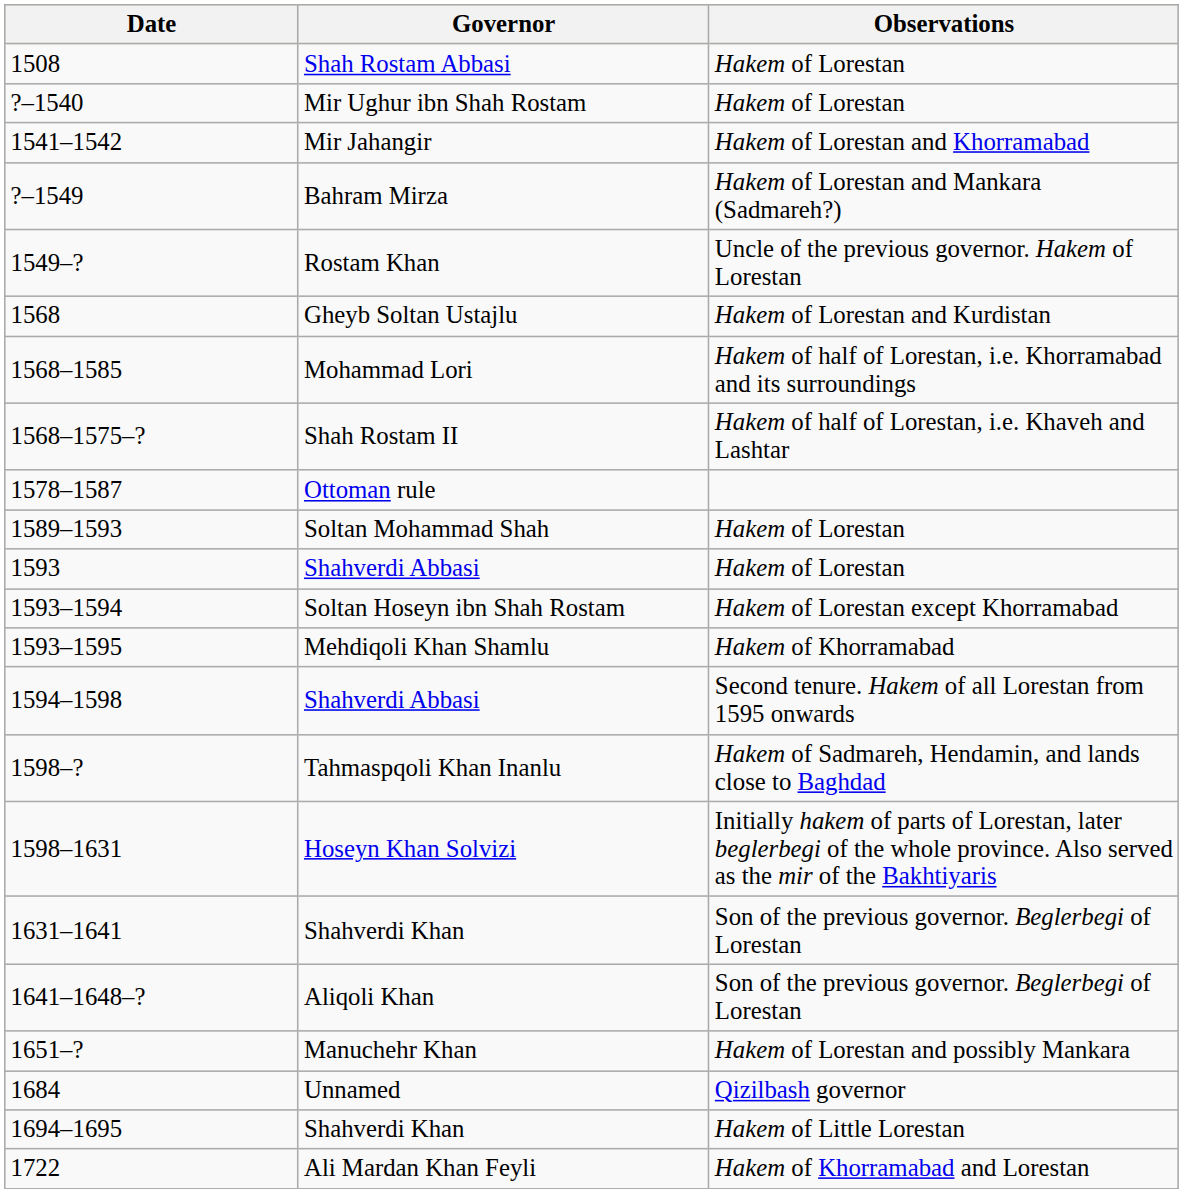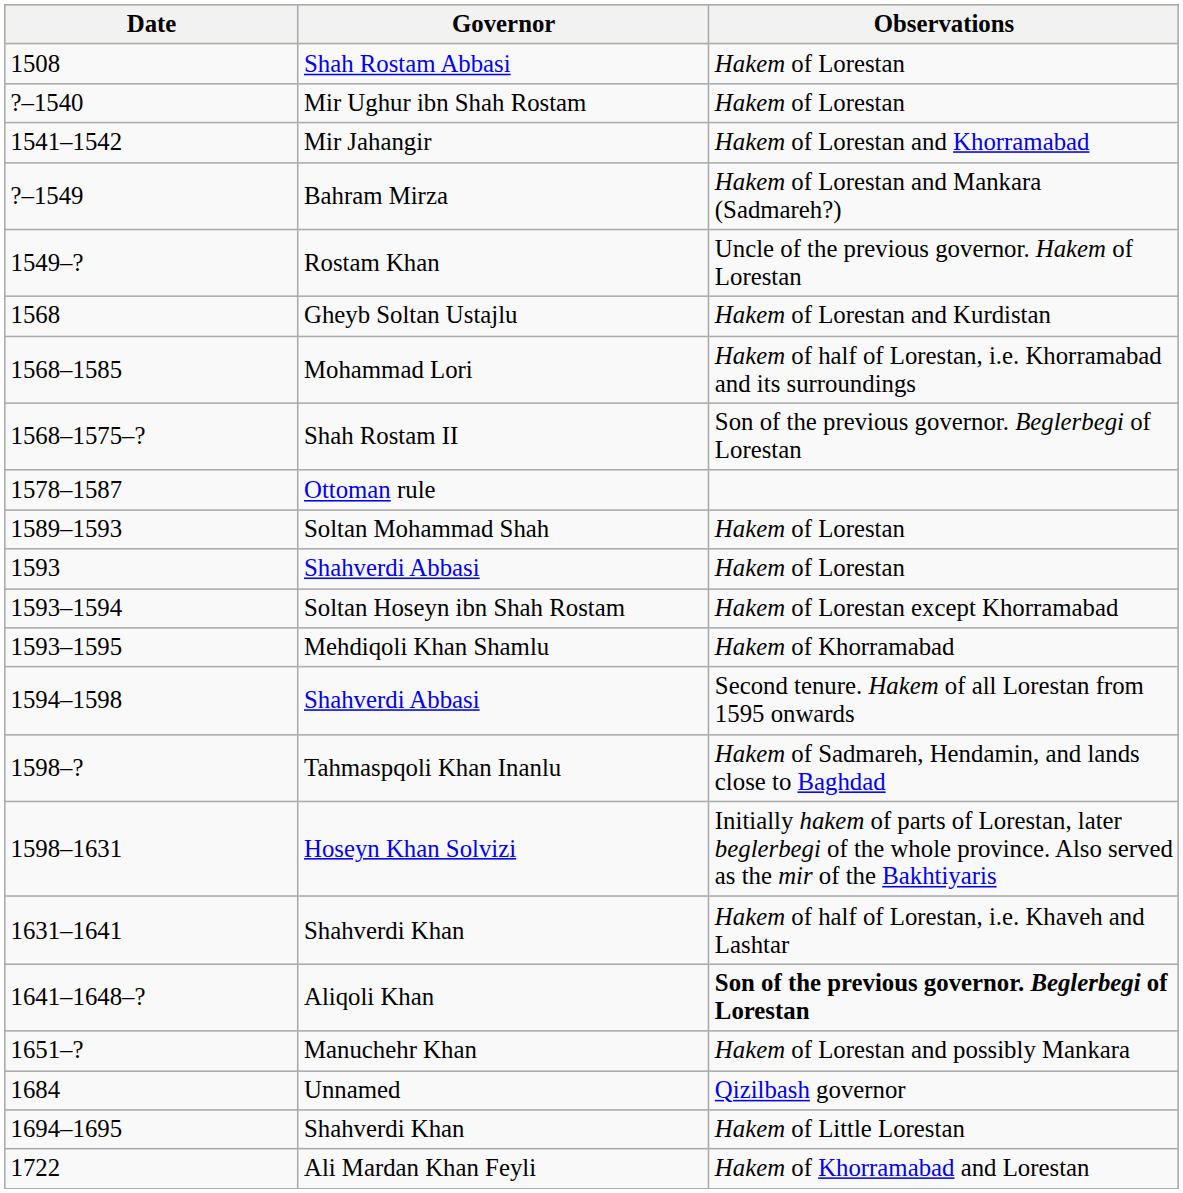Shah Rostam II | Observations: Hakem of half of Lorestan, i.e. Khaveh and Lashtar -> Son of the previous governor. Beglerbegi of Lorestan
1631–1641 / Shahverdi Khan | Observations: Son of the previous governor. Beglerbegi of Lorestan -> Hakem of half of Lorestan, i.e. Khaveh and Lashtar
Aliqoli Khan | Observations: normal -> bold
